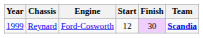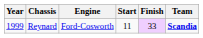Reynard | Start: 12 -> 11
Reynard | Finish: 30 -> 33
